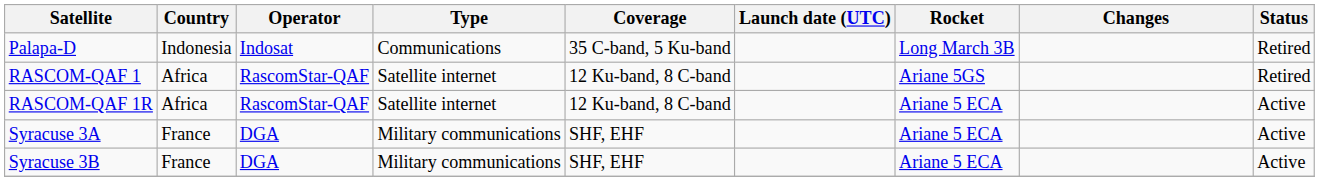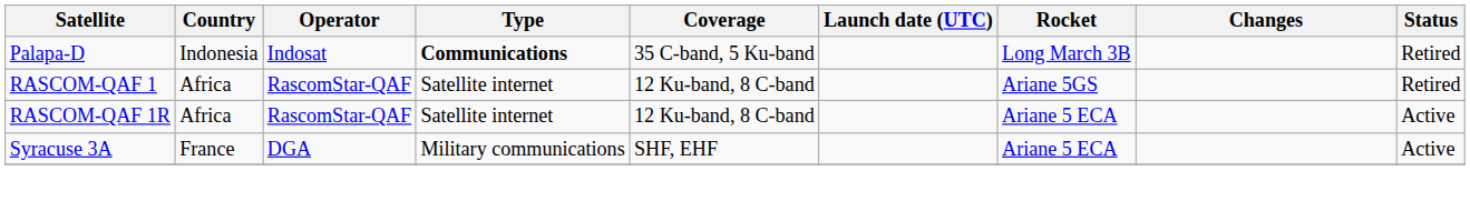Palapa-D | Type: normal -> bold
- row: Syracuse 3B | France | DGA | Military communications | SHF, EHF | Ariane 5 ECA | Active
